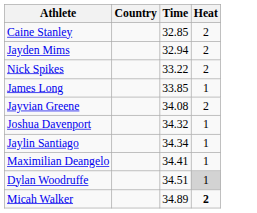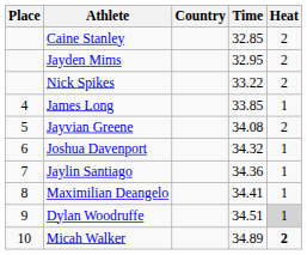+ column: Place | 4 | 5 | 6 | 7 | 8 | 9 | 10
Jayden Mims | Time: 32.94 -> 32.95
Jaylin Santiago | Time: 34.34 -> 34.36
